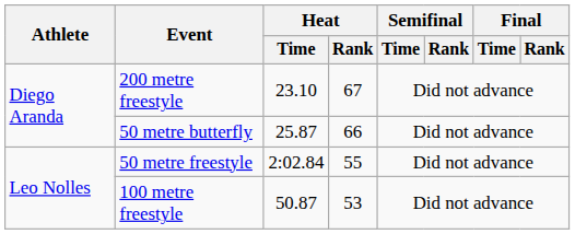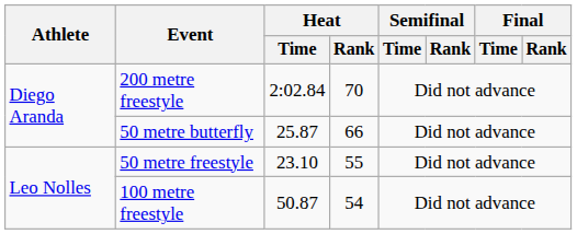200 metre freestyle | Heat / Time: 23.10 -> 2:02.84
200 metre freestyle | Heat / Rank: 67 -> 70
50 metre freestyle | Heat / Time: 2:02.84 -> 23.10
100 metre freestyle | Heat / Rank: 53 -> 54
